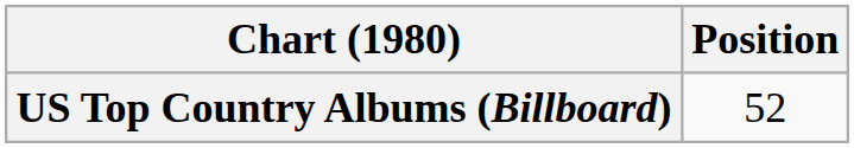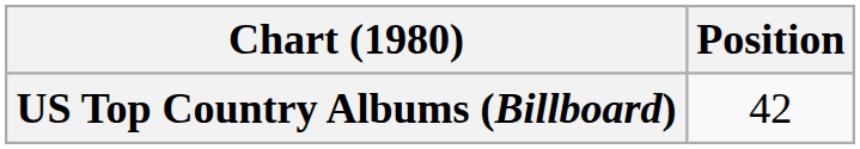US Top Country Albums (Billboard) | Position: 52 -> 42
